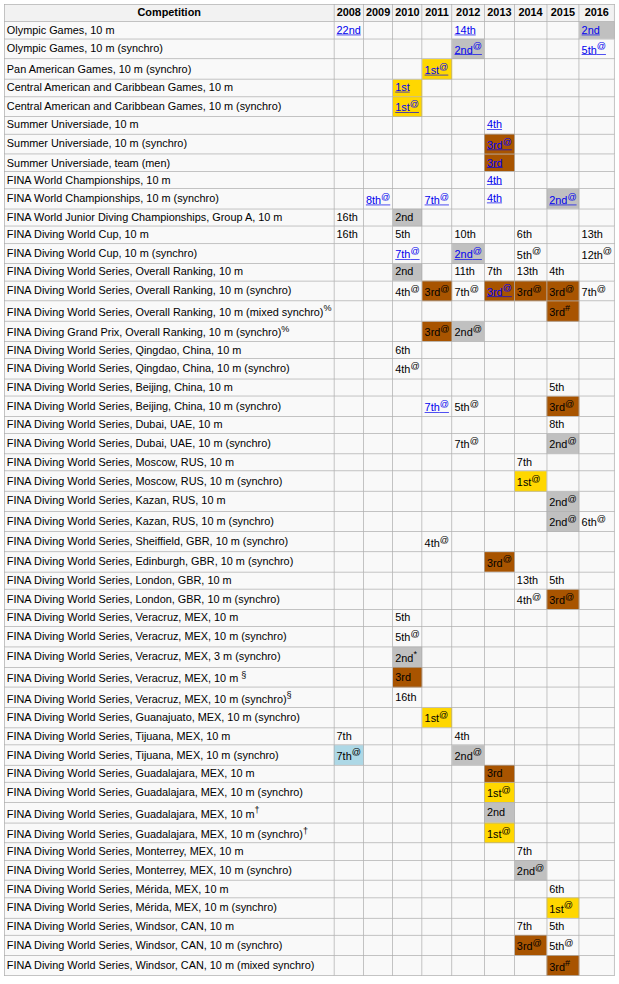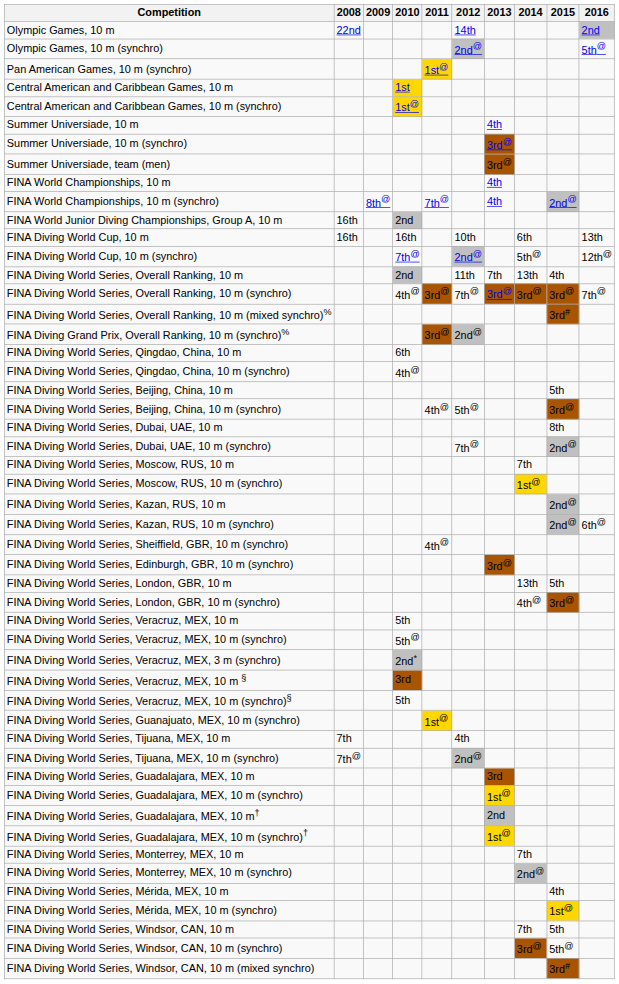Summer Universiade, team (men) | 2013: 3rd -> 3rd@
FINA Diving World Cup, 10 m | 2010: 5th -> 16th
FINA Diving World Series, Beijing, China, 10 m (synchro) | 2011: 7th@ -> 4th@
FINA Diving World Series, Veracruz, MEX, 10 m (synchro)§ | 2010: 16th -> 5th
FINA Diving World Series, Tijuana, MEX, 10 m (synchro) | 2008: lightblue background -> no background
FINA Diving World Series, Mérida, MEX, 10 m | 2015: 6th -> 4th
